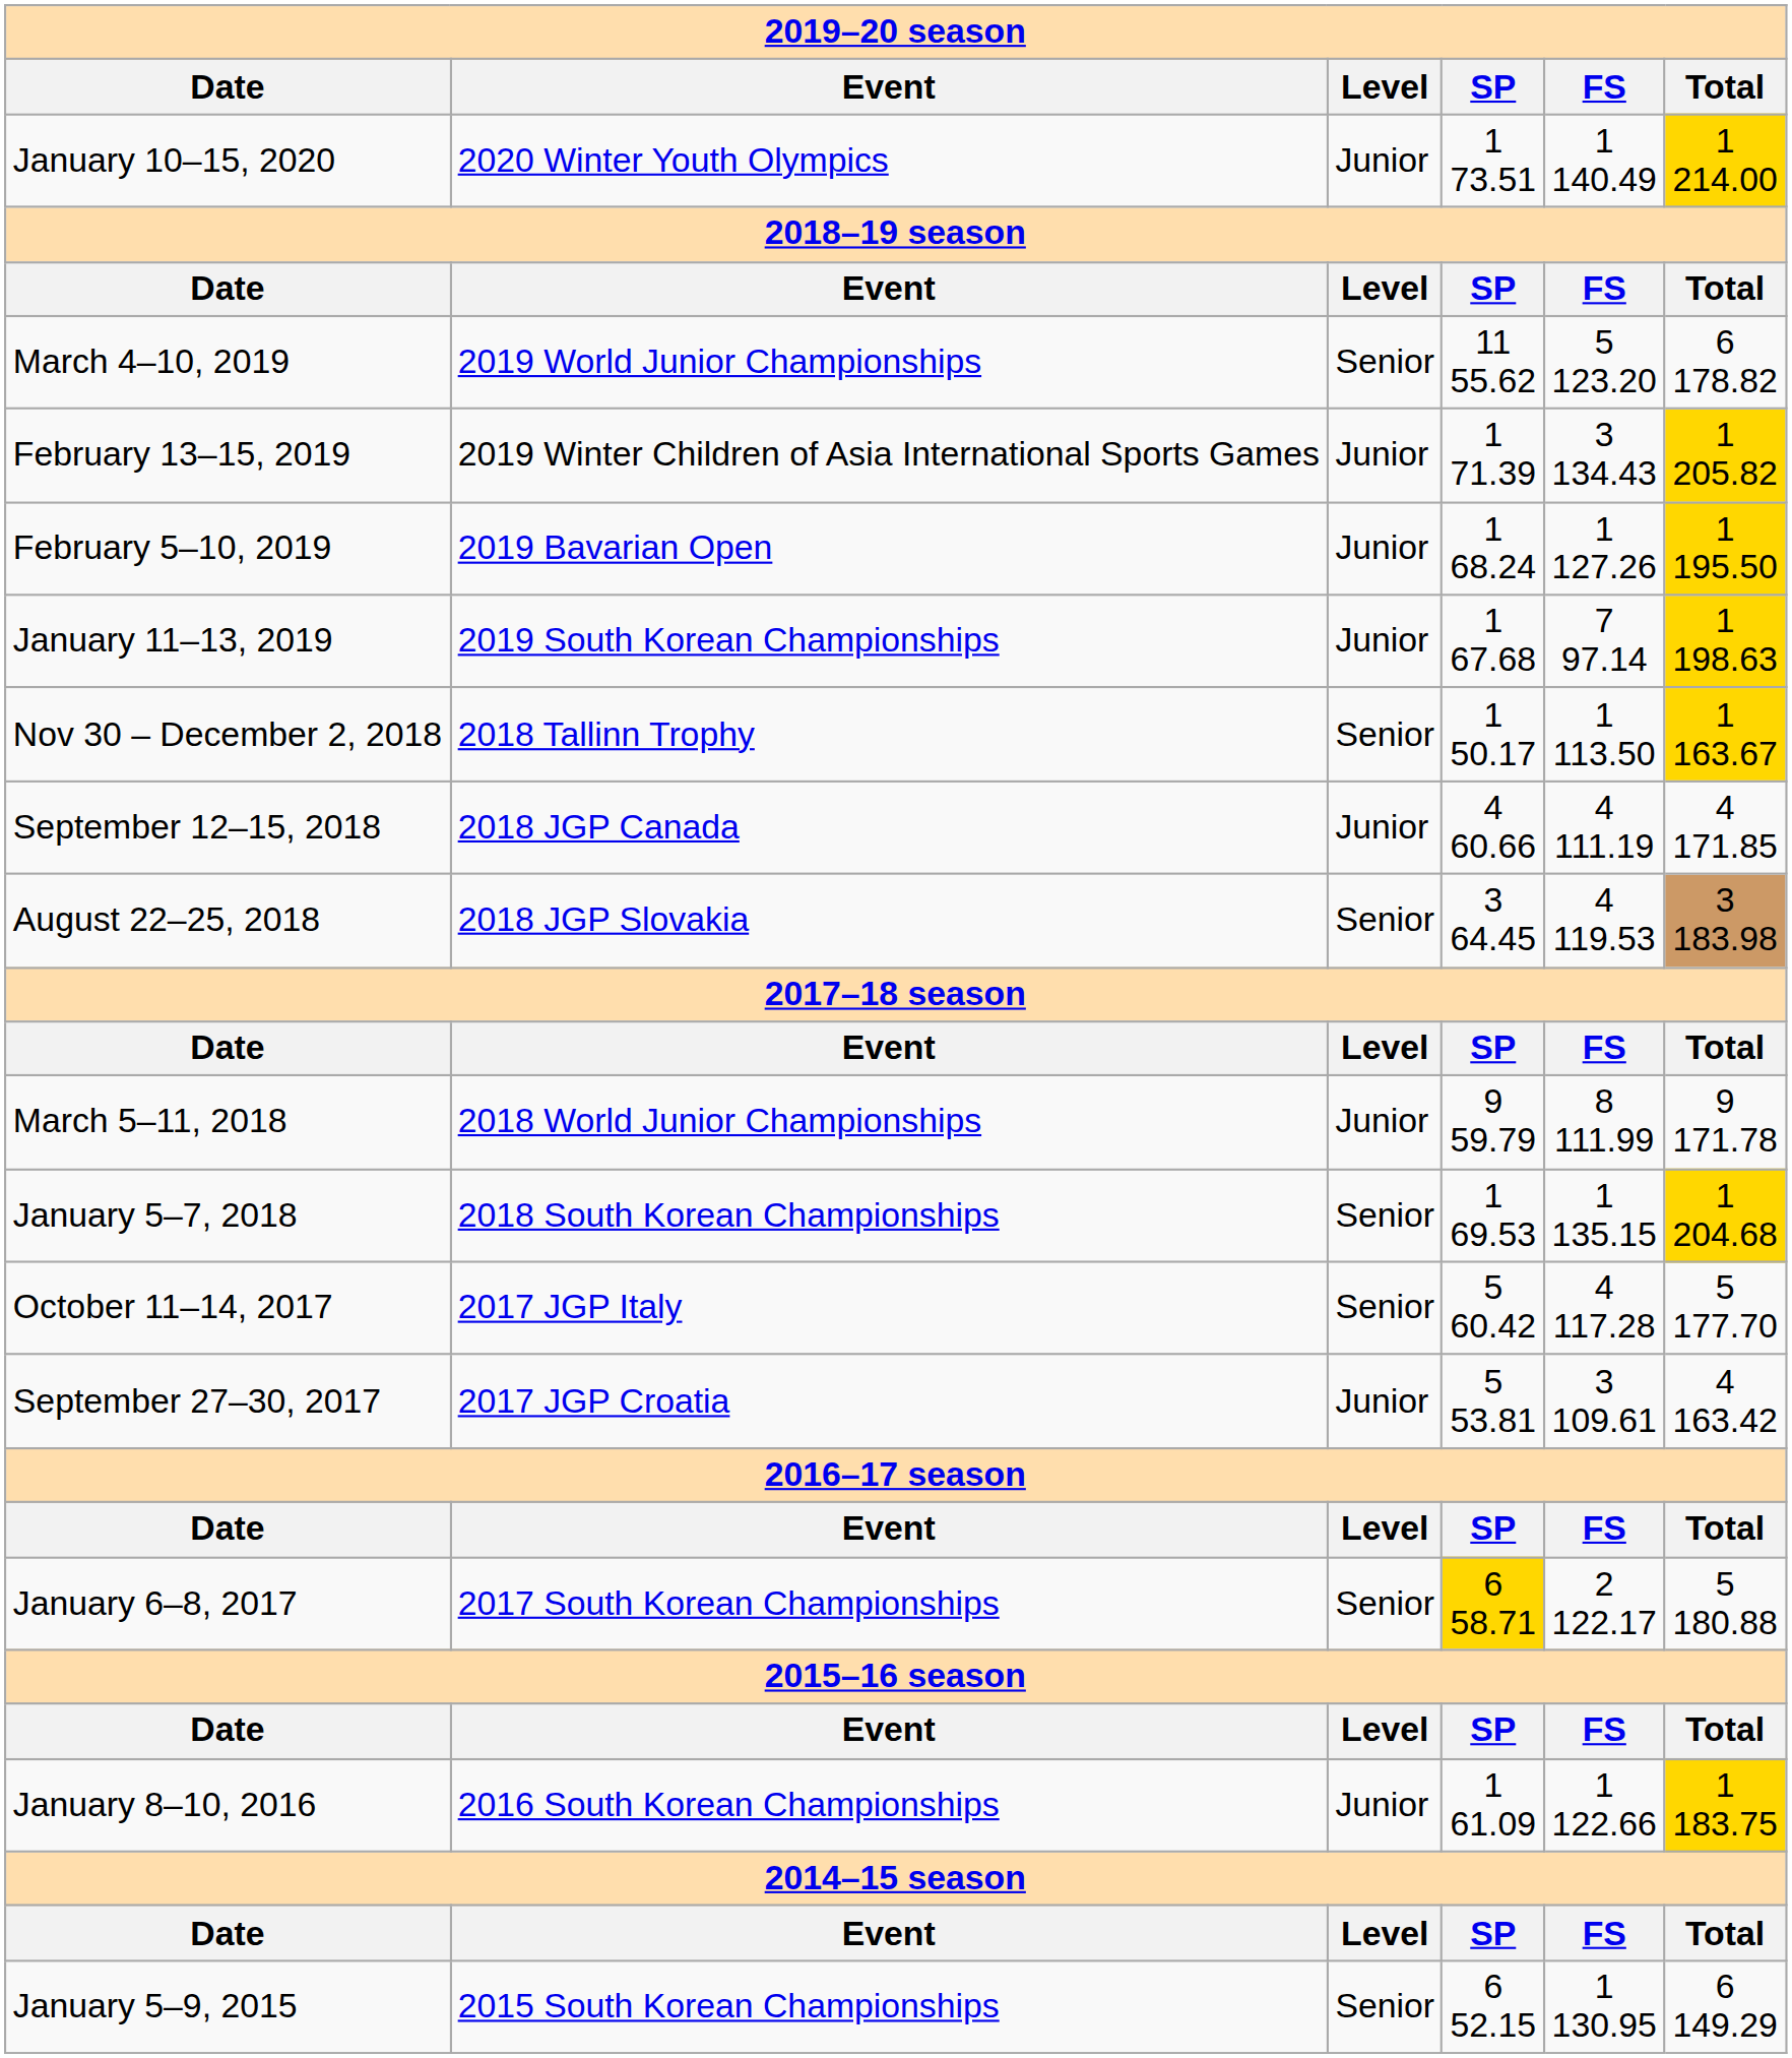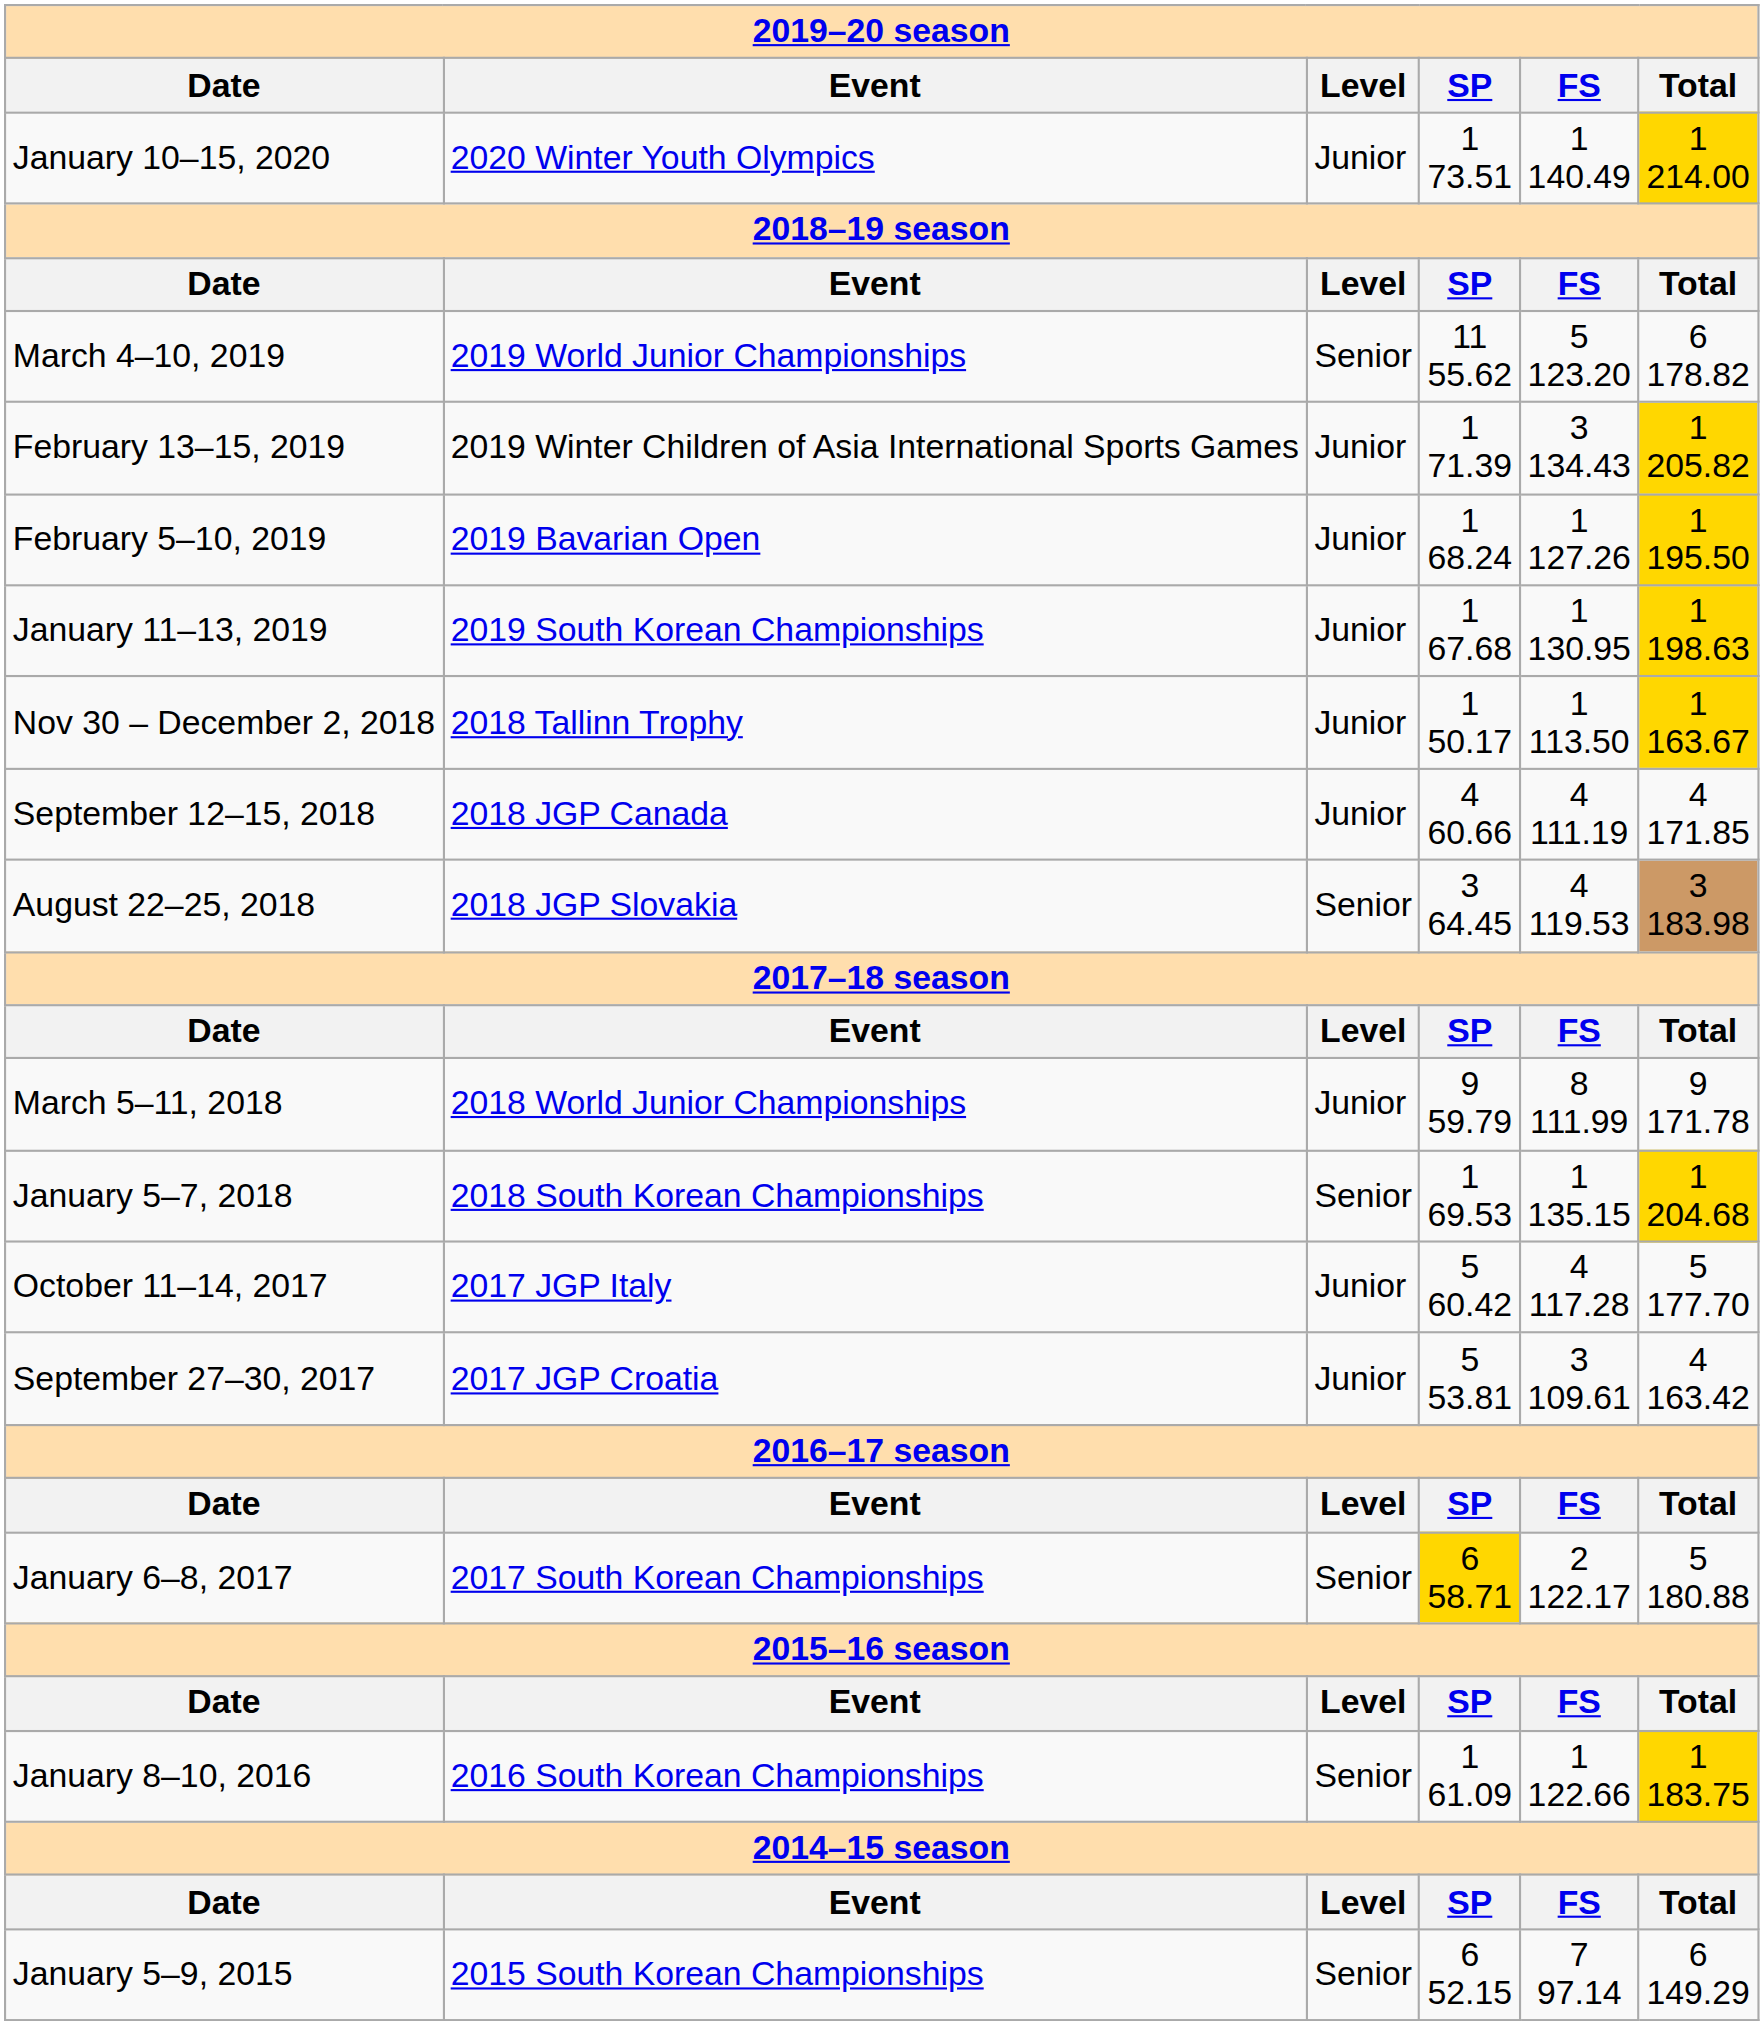January 11–13, 2019 | column 5: 7 97.14 -> 1 130.95
Nov 30 – December 2, 2018 | column 3: Senior -> Junior
October 11–14, 2017 | column 3: Senior -> Junior
January 8–10, 2016 | column 3: Junior -> Senior
January 5–9, 2015 | column 5: 1 130.95 -> 7 97.14
